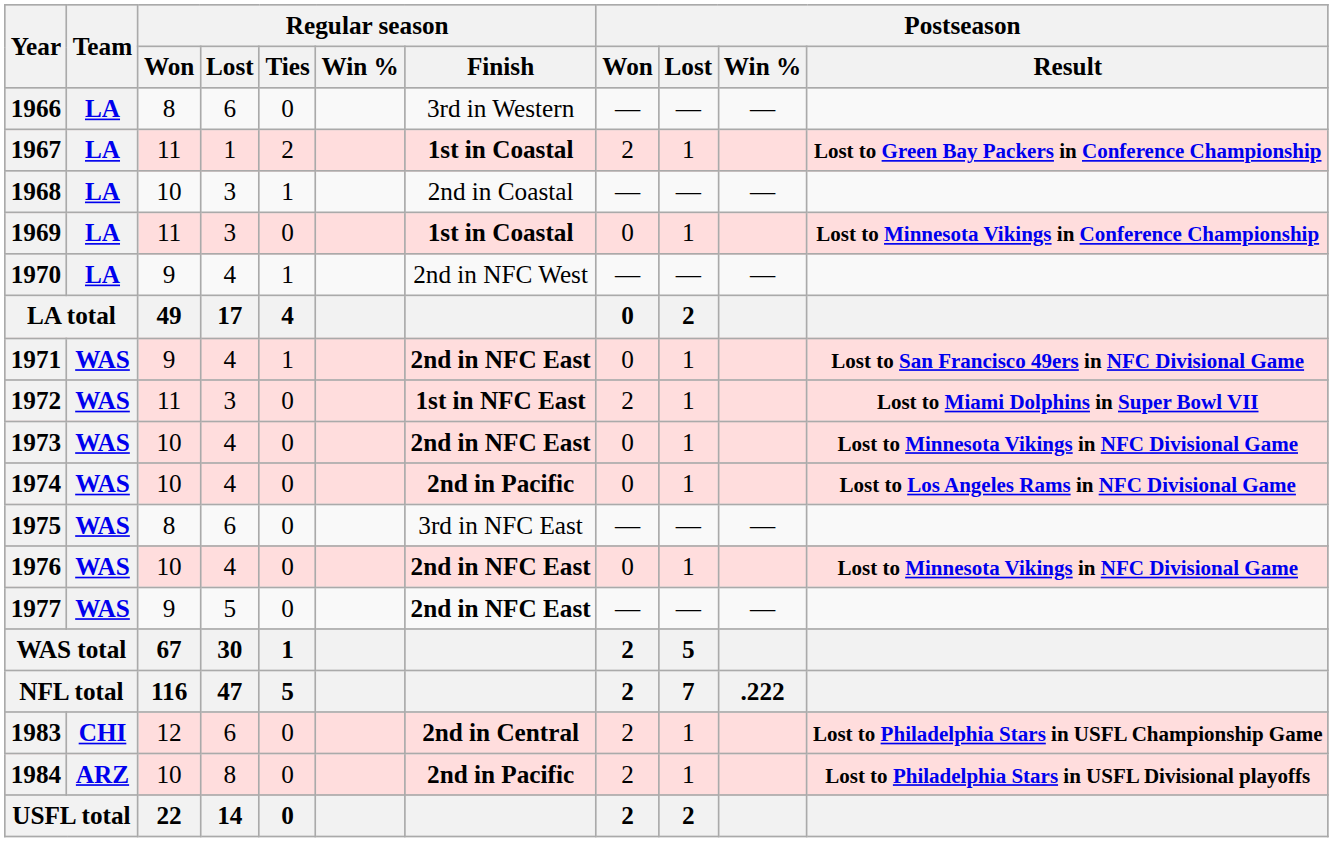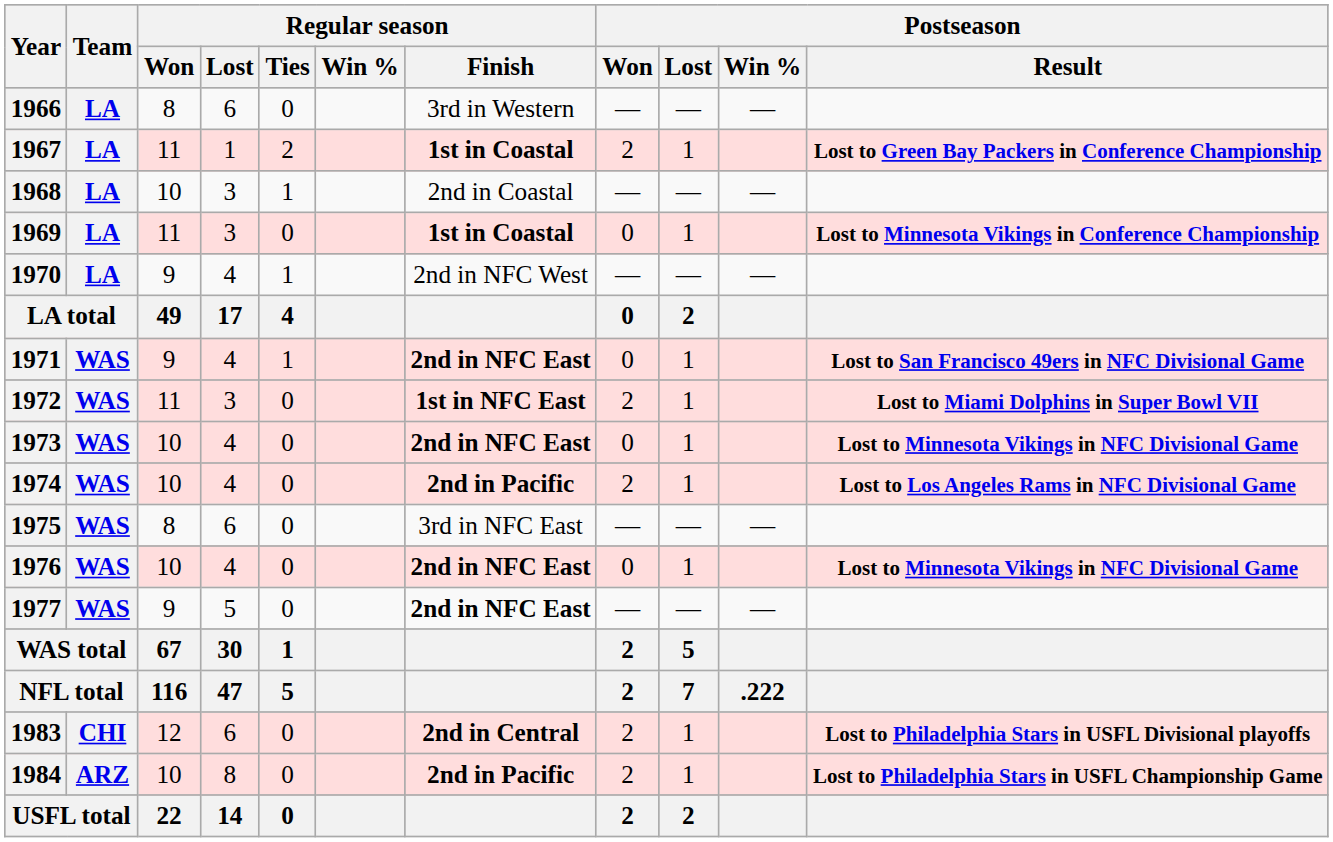1974 | Postseason / Won: 0 -> 2
1983 | Postseason / Result: Lost to Philadelphia Stars in USFL Championship Game -> Lost to Philadelphia Stars in USFL Divisional playoffs
1984 | Postseason / Result: Lost to Philadelphia Stars in USFL Divisional playoffs -> Lost to Philadelphia Stars in USFL Championship Game
